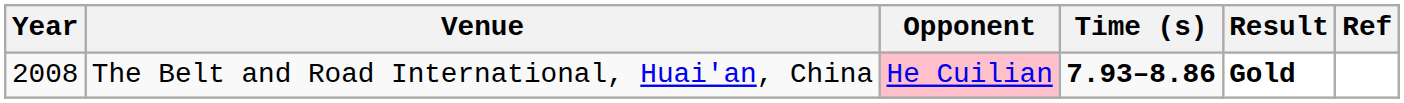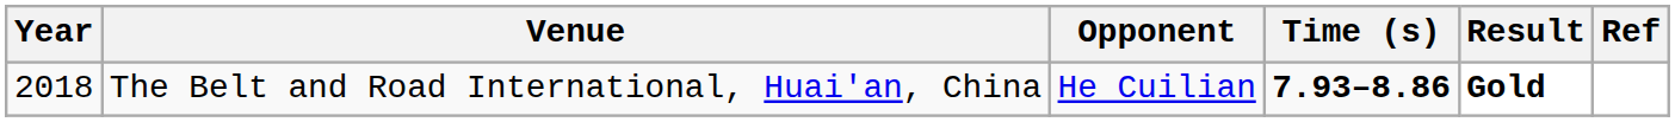The Belt and Road International, Huai'an, China | Year: 2008 -> 2018
The Belt and Road International, Huai'an, China | Opponent: pink background -> no background
